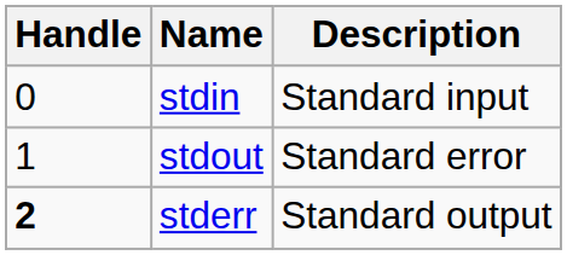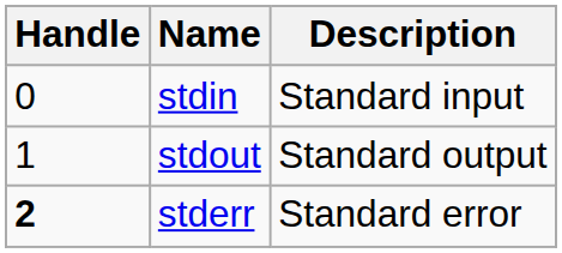stdout | Description: Standard error -> Standard output
stderr | Description: Standard output -> Standard error
